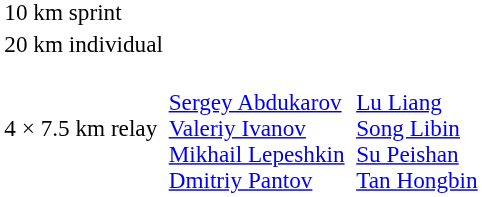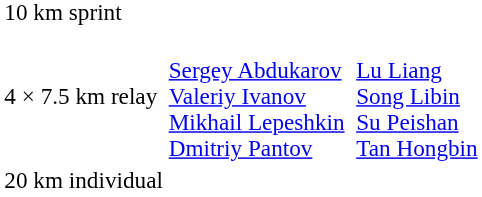rows swapped: 20 km individual <-> 4 × 7.5 km relay
